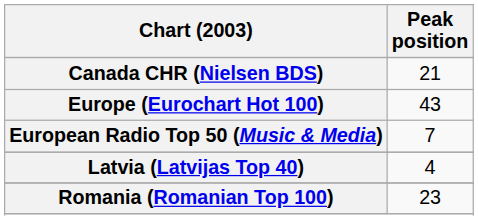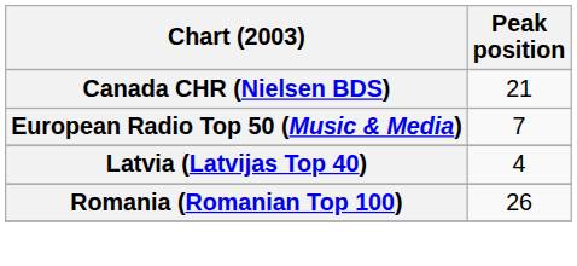- row: Europe (Eurochart Hot 100) | 43
Romania (Romanian Top 100) | Peak position: 23 -> 26
